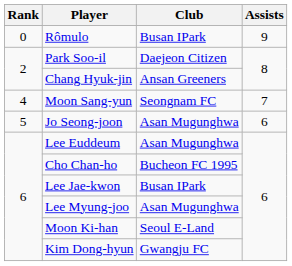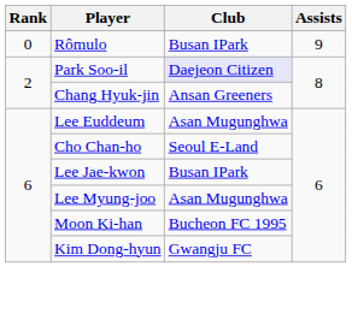Park Soo-il | Club: no background -> lavender background
- row: 4 | Moon Sang-yun | Seongnam FC | 7
- row: 5 | Jo Seong-joon | Asan Mugunghwa | 6
Cho Chan-ho | Club: Bucheon FC 1995 -> Seoul E-Land
Moon Ki-han | Club: Seoul E-Land -> Bucheon FC 1995
